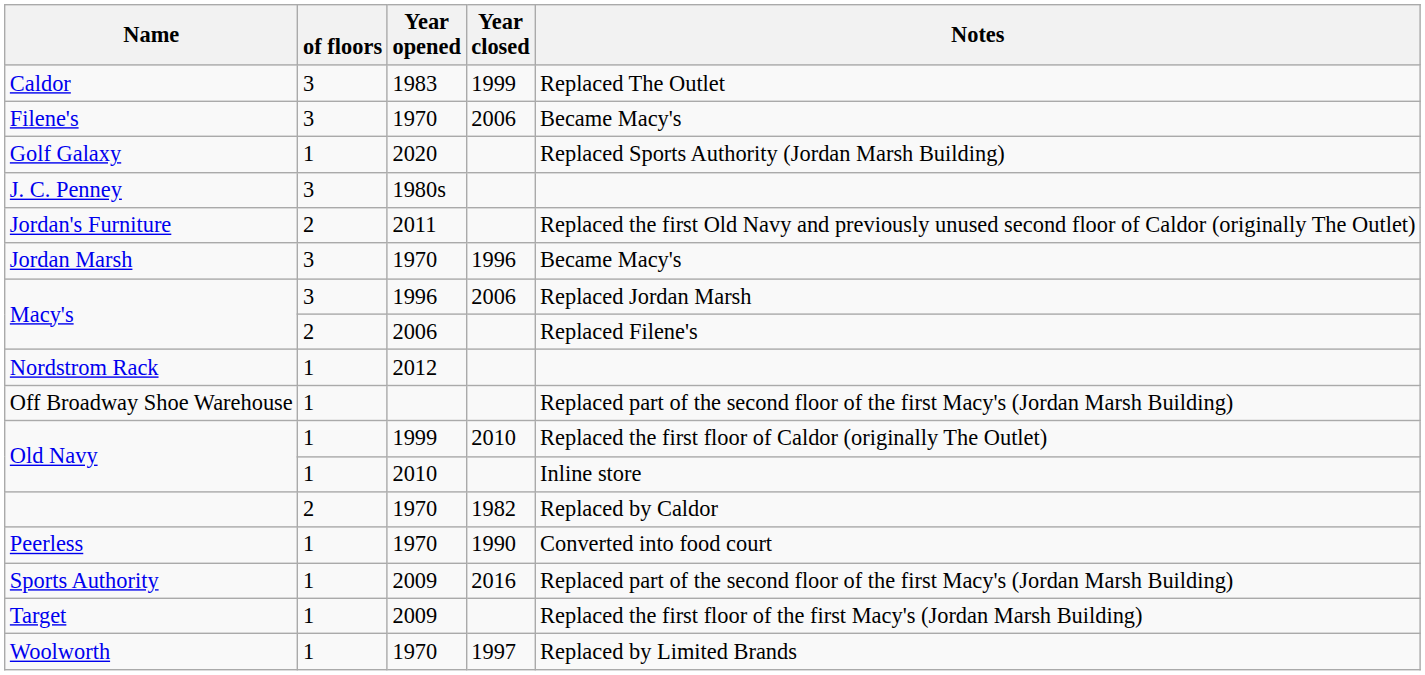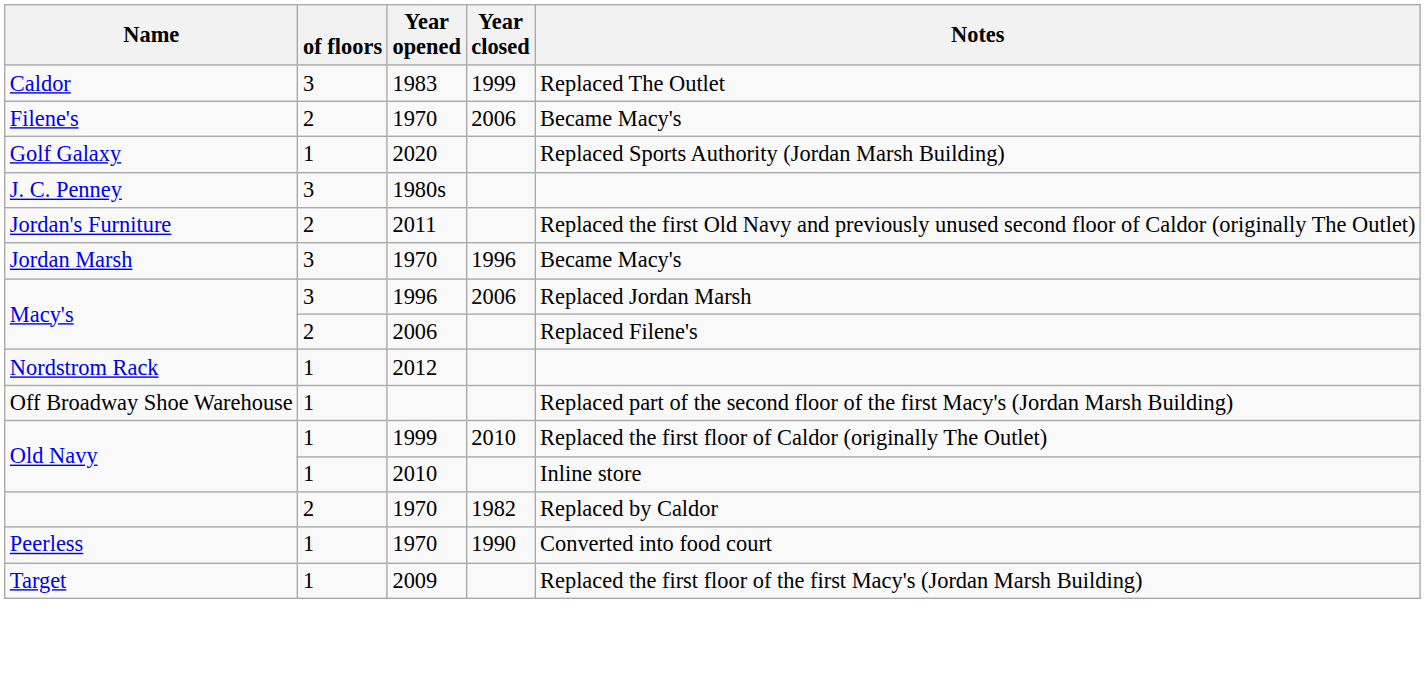Filene's | of floors: 3 -> 2
- row: Sports Authority | 1 | 2009 | 2016 | Replaced part of the second floor of the first Macy's (Jordan Marsh Building)
- row: Woolworth | 1 | 1970 | 1997 | Replaced by Limited Brands
